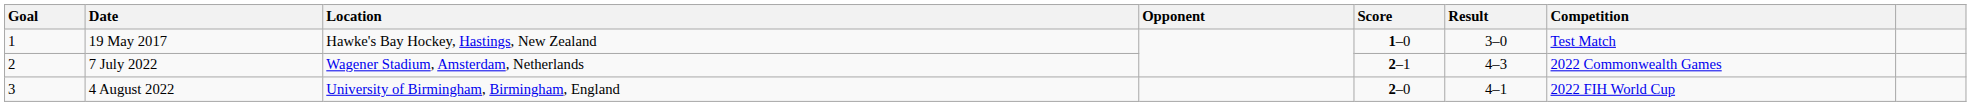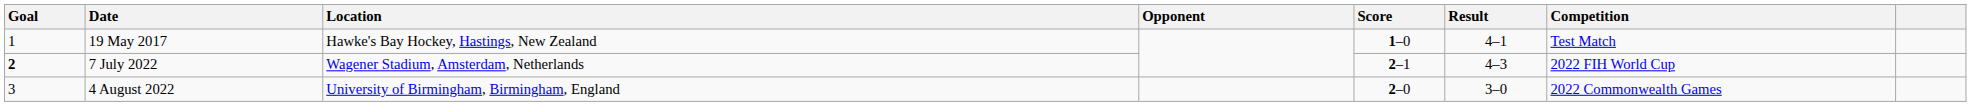19 May 2017 | Result: 3–0 -> 4–1
7 July 2022 | Goal: normal -> bold
7 July 2022 | Competition: 2022 Commonwealth Games -> 2022 FIH World Cup
4 August 2022 | Result: 4–1 -> 3–0
4 August 2022 | Competition: 2022 FIH World Cup -> 2022 Commonwealth Games
